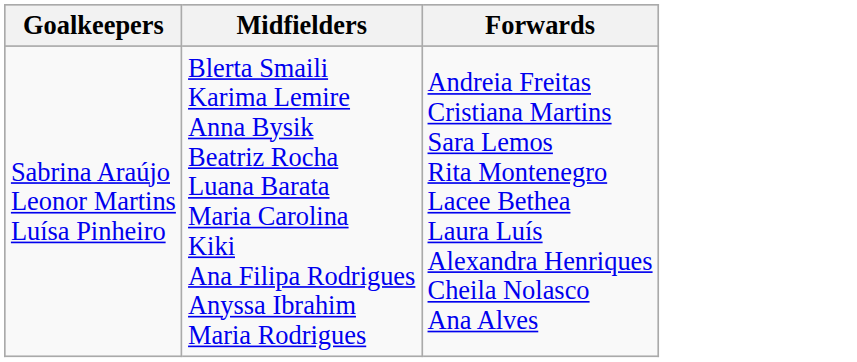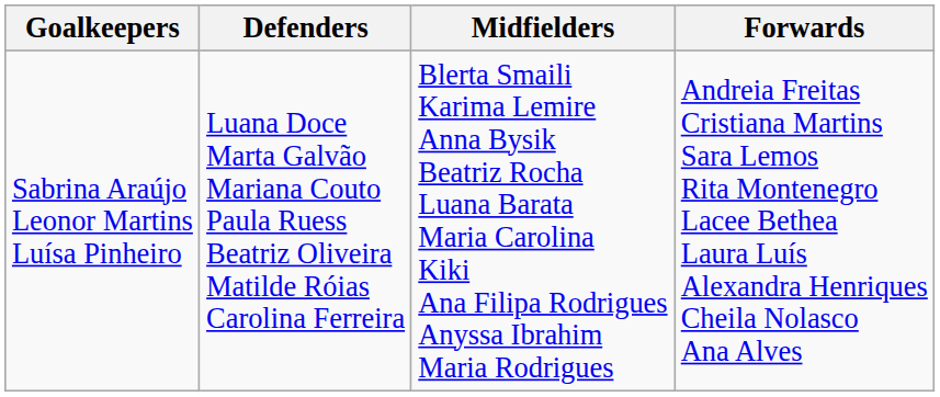+ column: Defenders | Luana Doce Marta Galvão Mariana Couto Paula Ruess Beatriz Oliveira Matilde Róias Carolina Ferreira
